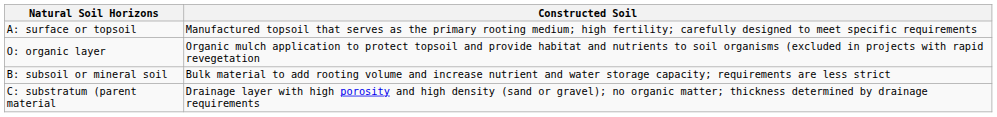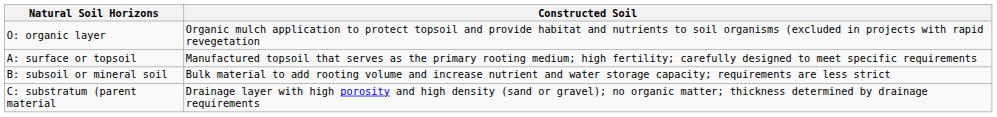rows swapped: O: organic layer <-> A: surface or topsoil
